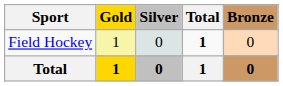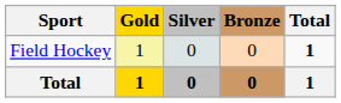columns swapped: Bronze <-> Total
